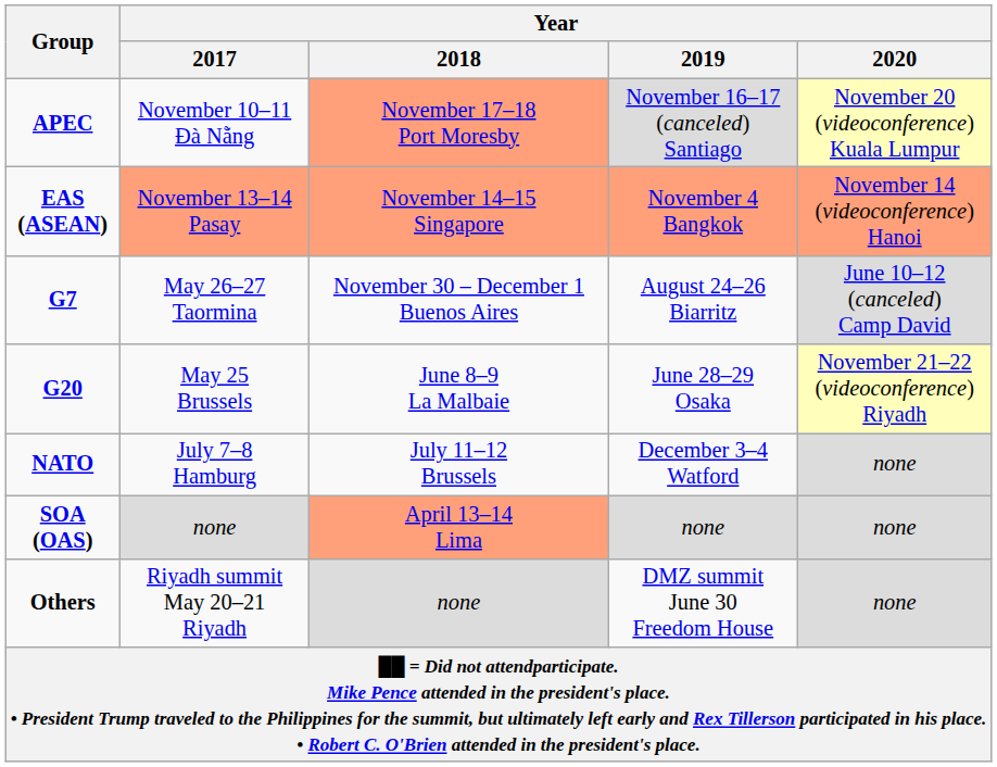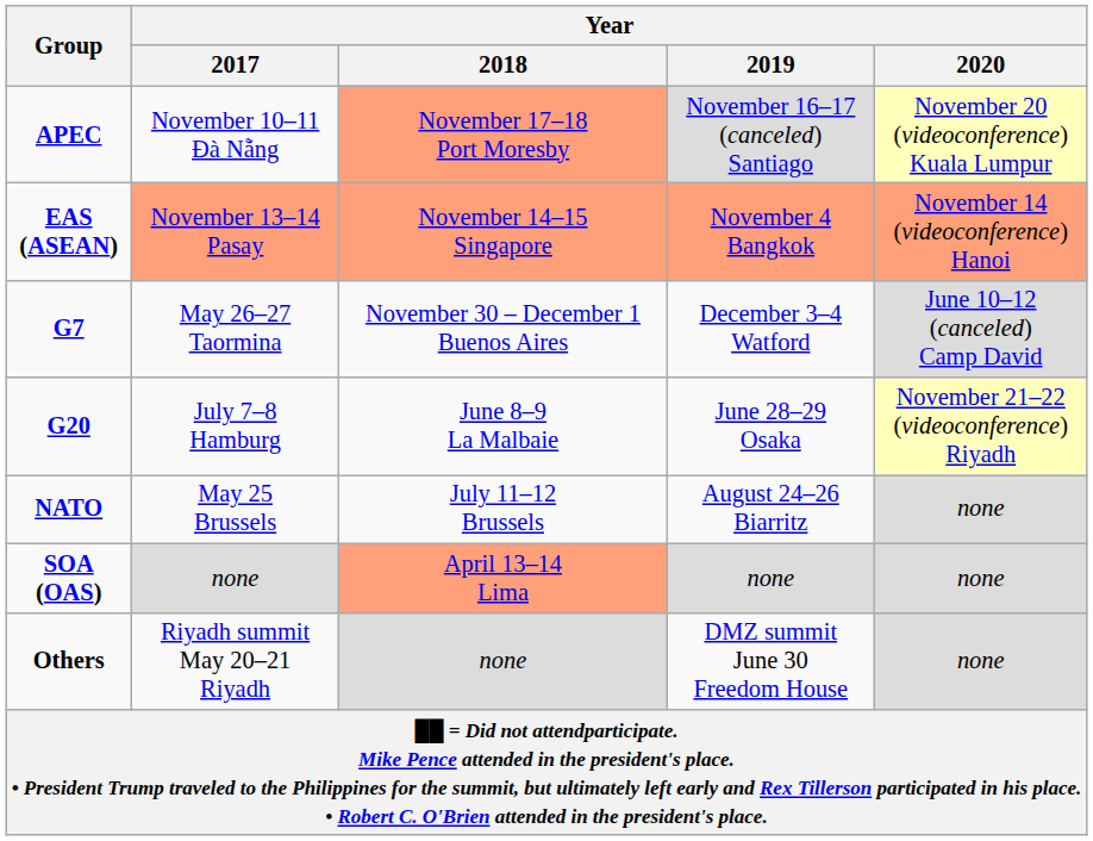G7 | Year / 2019: August 24–26 Biarritz -> December 3–4 Watford
G20 | Year / 2017: May 25 Brussels -> July 7–8 Hamburg
NATO | Year / 2017: July 7–8 Hamburg -> May 25 Brussels
NATO | Year / 2019: December 3–4 Watford -> August 24–26 Biarritz
